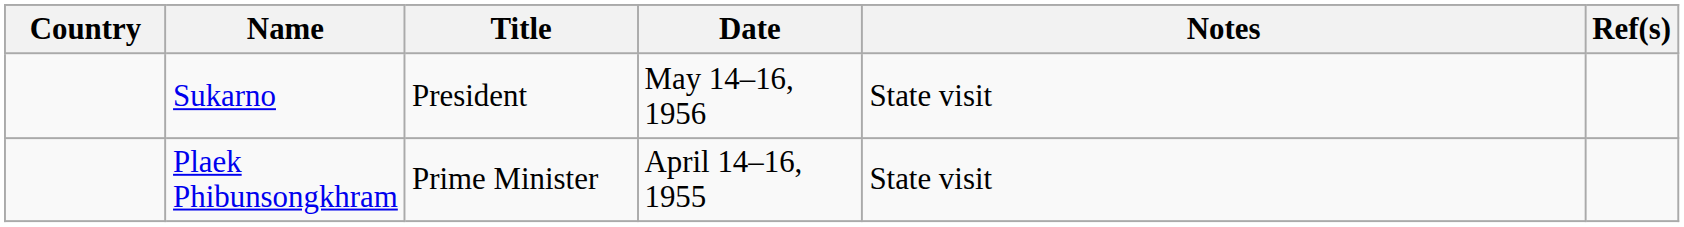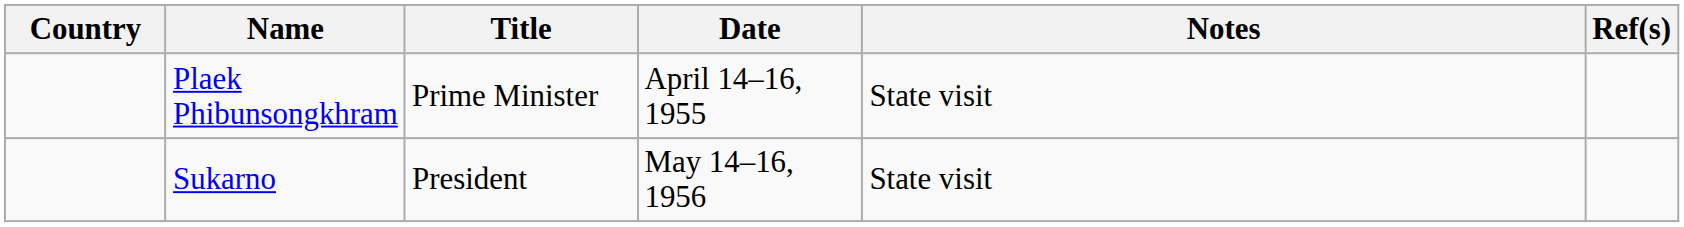rows swapped: Sukarno <-> Plaek Phibunsongkhram
